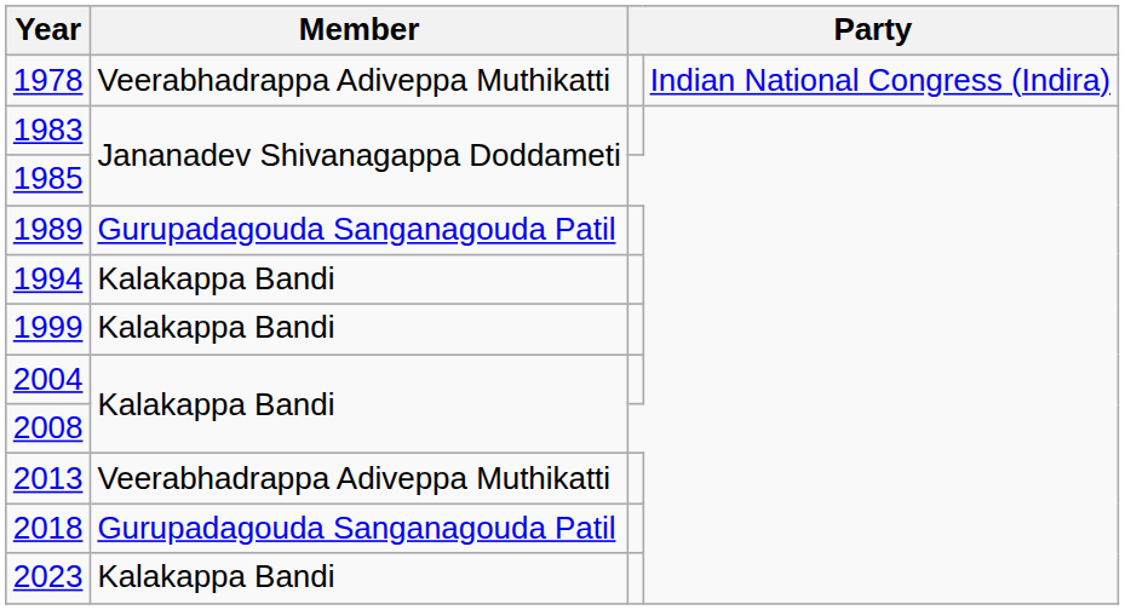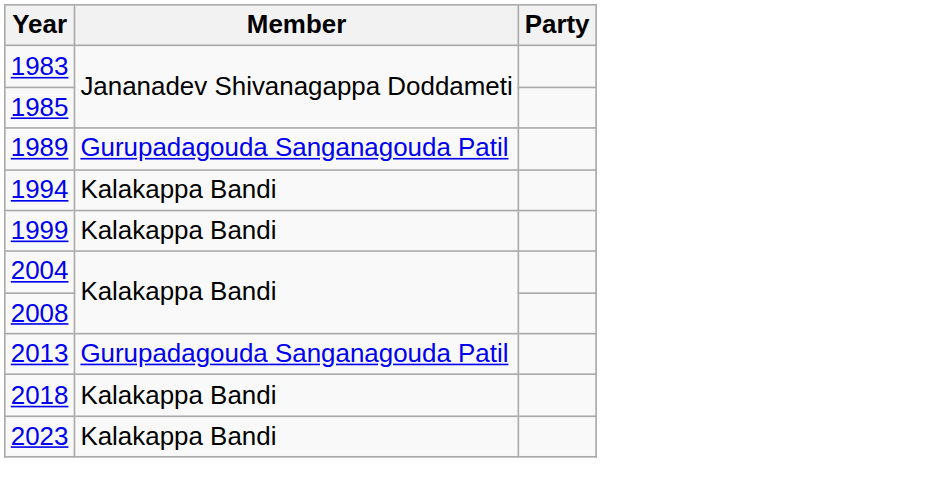- row: 1978 | Veerabhadrappa Adiveppa Muthikatti | Indian National Congress (Indira)
2013 | Member: Veerabhadrappa Adiveppa Muthikatti -> Gurupadagouda Sanganagouda Patil
2018 | Member: Gurupadagouda Sanganagouda Patil -> Kalakappa Bandi
